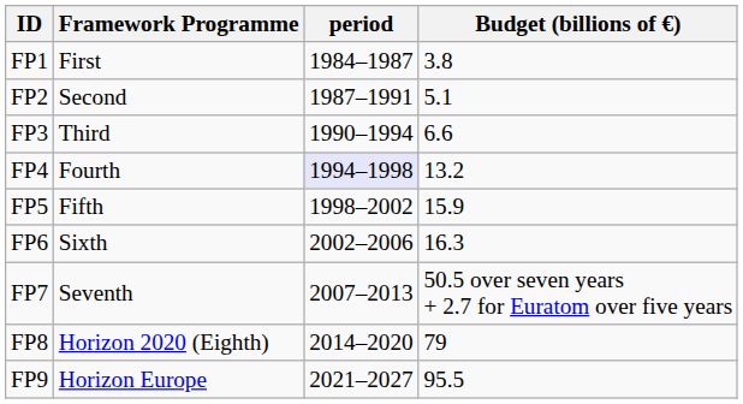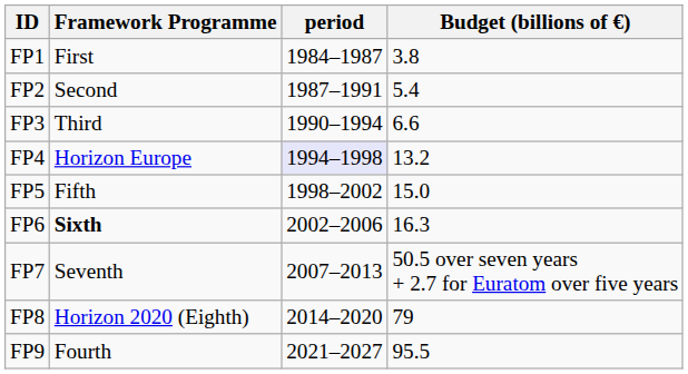FP2 | Budget (billions of €): 5.1 -> 5.4
FP4 | Framework Programme: Fourth -> Horizon Europe
FP5 | Budget (billions of €): 15.9 -> 15.0
FP6 | Framework Programme: normal -> bold
FP9 | Framework Programme: Horizon Europe -> Fourth
